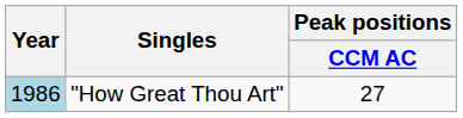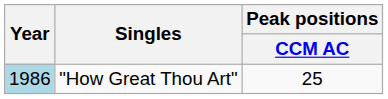"How Great Thou Art" | Peak positions / CCM AC: 27 -> 25
